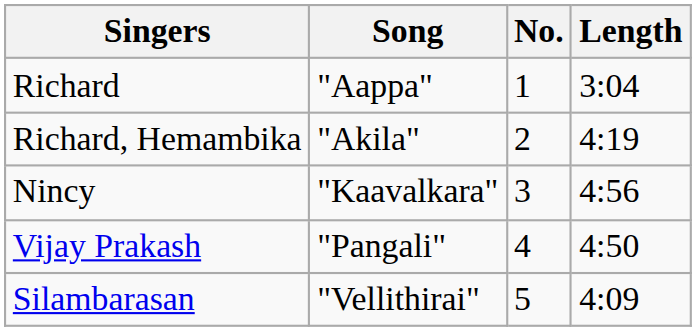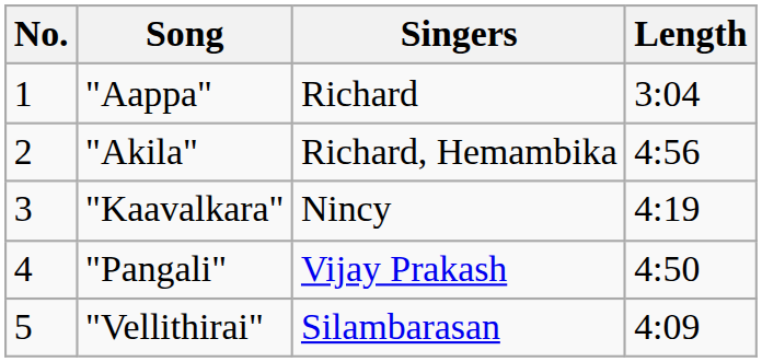columns swapped: No. <-> Singers
"Akila" | Length: 4:19 -> 4:56
"Kaavalkara" | Length: 4:56 -> 4:19
